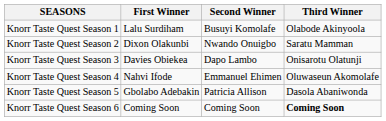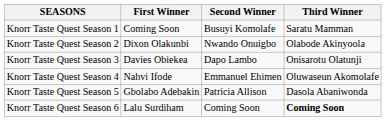Knorr Taste Quest Season 1 | First Winner: Lalu Surdiham -> Coming Soon
Knorr Taste Quest Season 1 | Third Winner: Olabode Akinyoola -> Saratu Mamman
Knorr Taste Quest Season 2 | Third Winner: Saratu Mamman -> Olabode Akinyoola
Knorr Taste Quest Season 6 | First Winner: Coming Soon -> Lalu Surdiham
